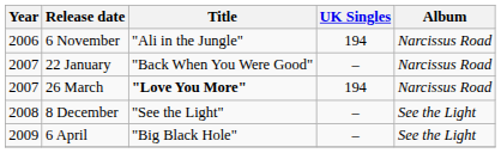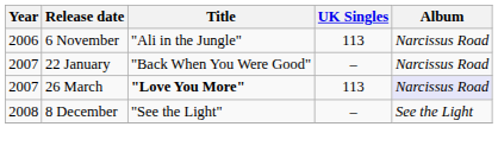6 November | UK Singles: 194 -> 113
26 March | UK Singles: 194 -> 113
26 March | Album: no background -> lavender background
- row: 2009 | 6 April | "Big Black Hole" | – | See the Light
